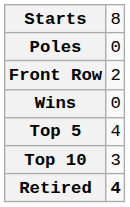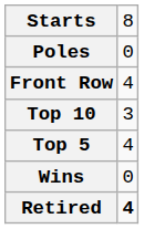Front Row | column 2: 2 -> 4
rows swapped: Wins <-> Top 10
